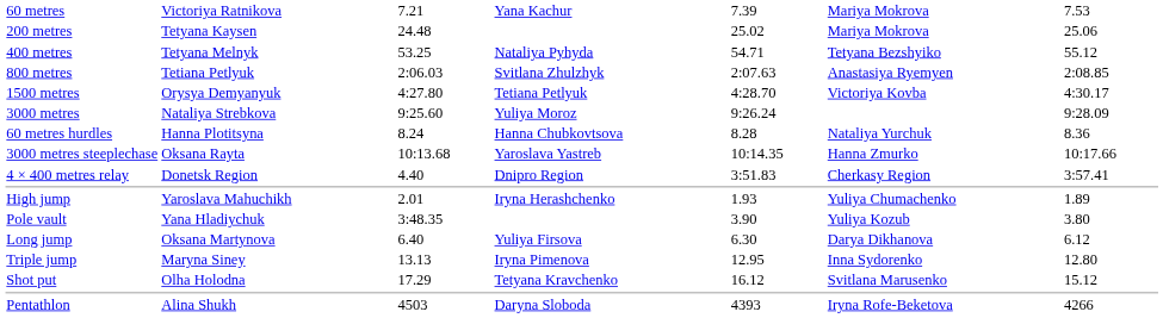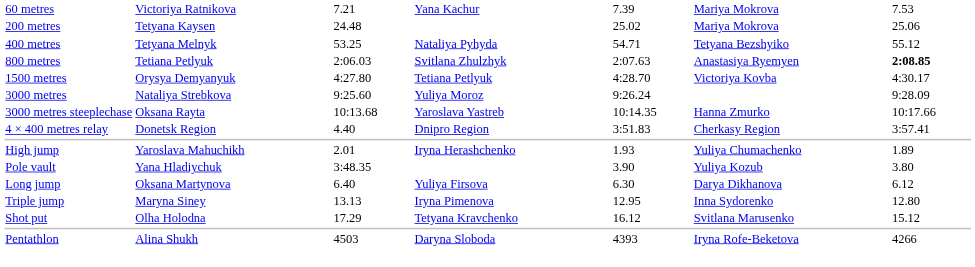800 metres | column 7: normal -> bold
- row: 60 metres hurdles | Hanna Plotitsyna | 8.24 | Hanna Chubkovtsova | 8.28 | Nataliya Yurchuk | 8.36
